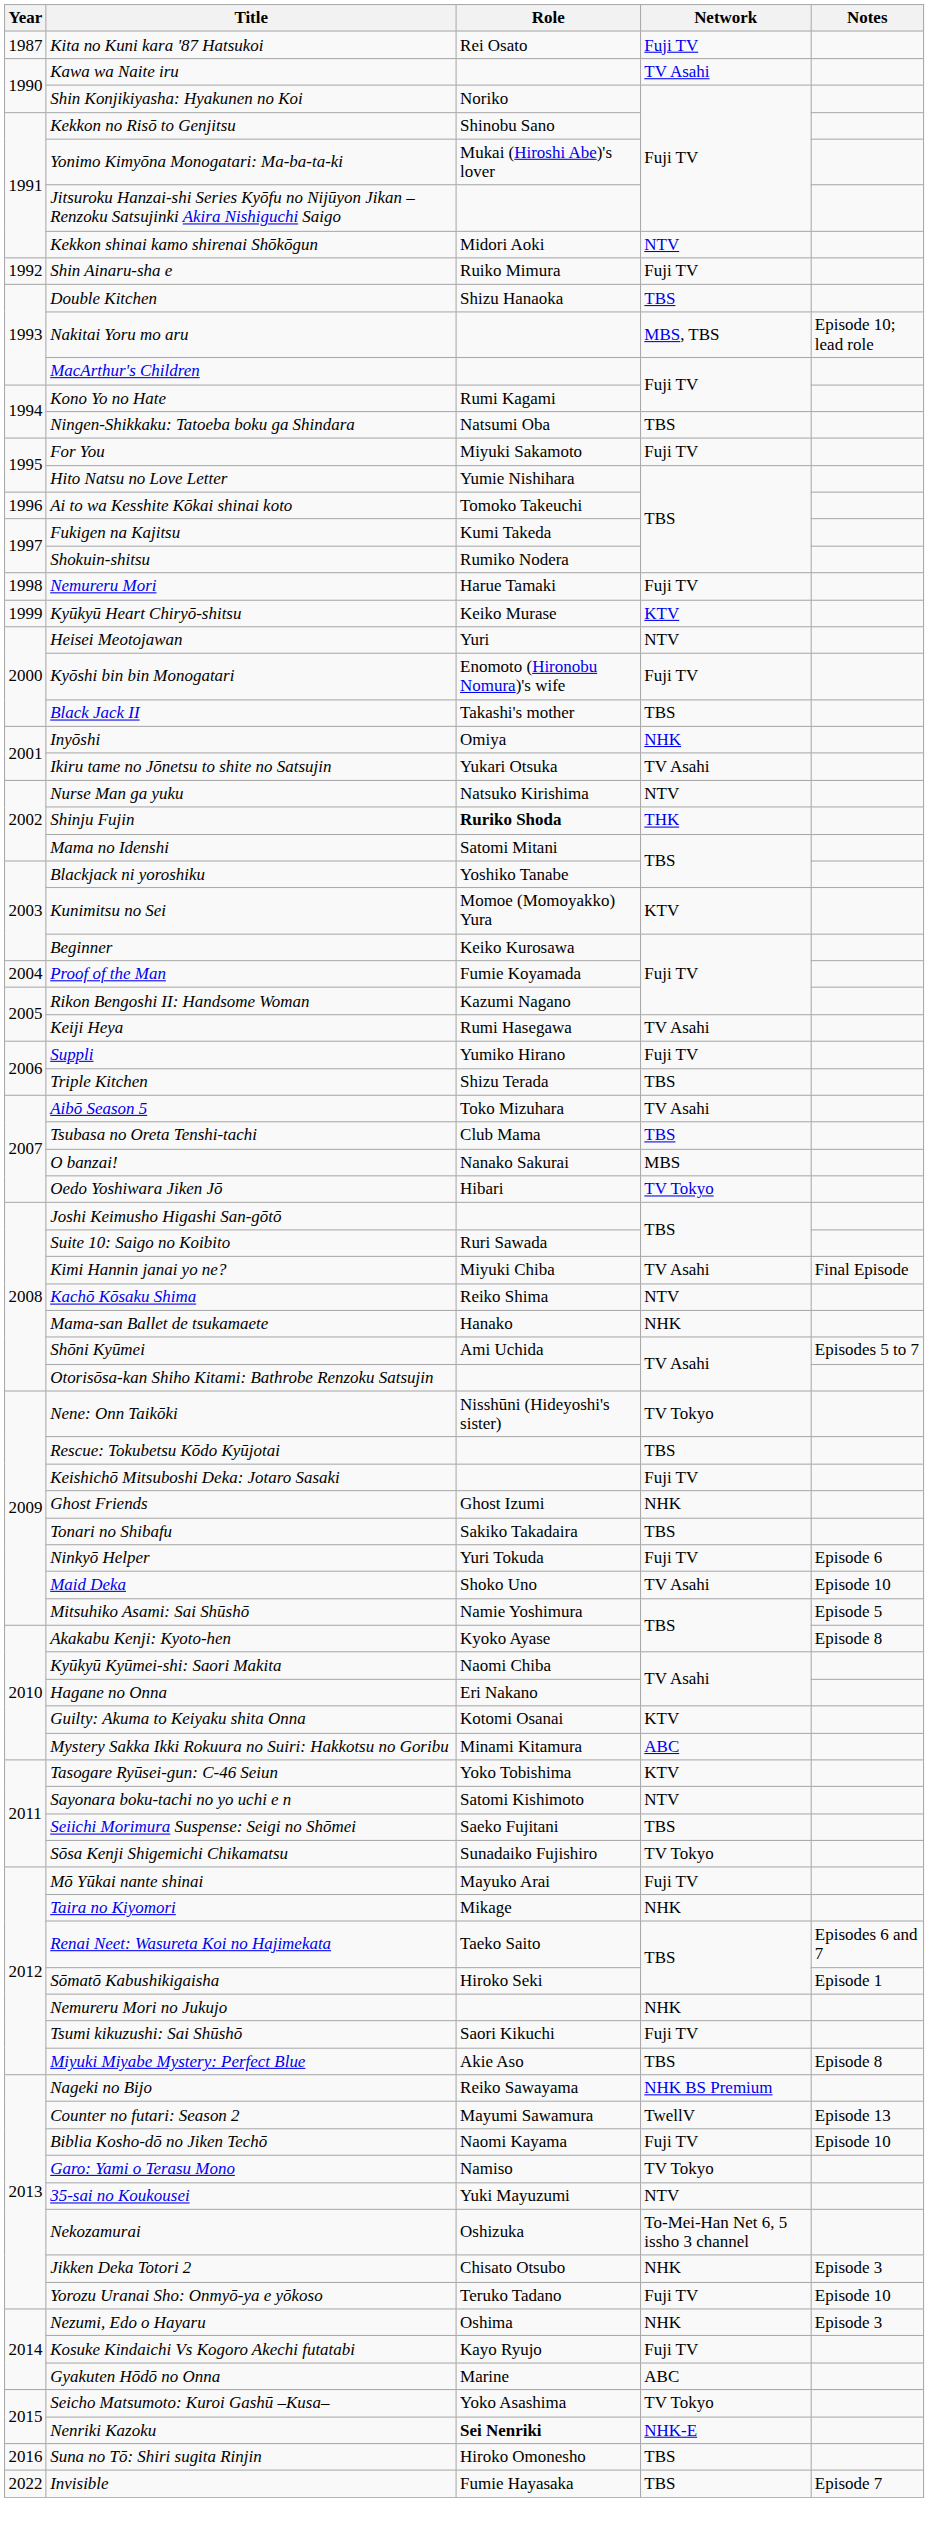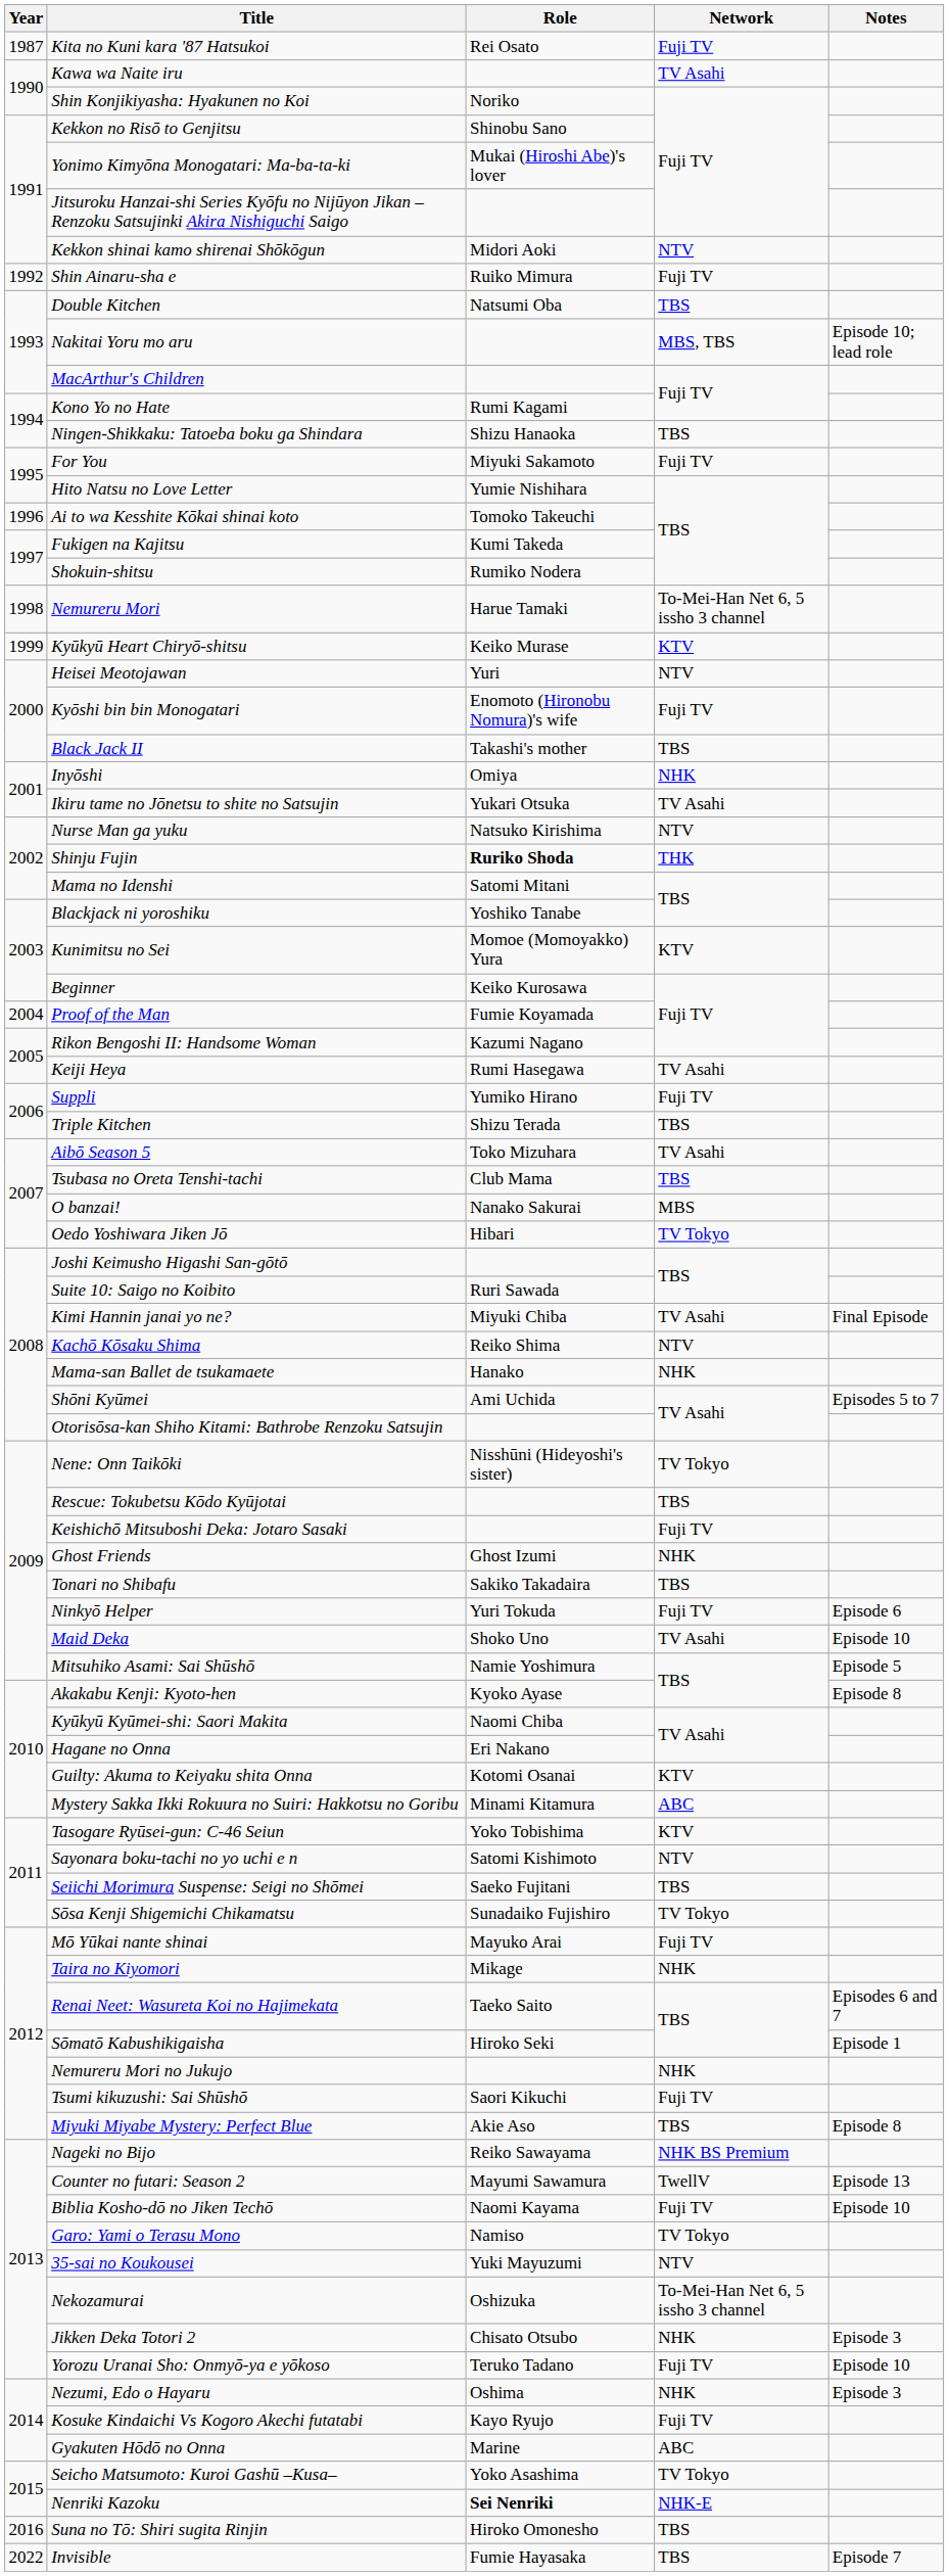Double Kitchen | Role: Shizu Hanaoka -> Natsumi Oba
Ningen-Shikkaku: Tatoeba boku ga Shindara | Role: Natsumi Oba -> Shizu Hanaoka
Nemureru Mori | Network: Fuji TV -> To-Mei-Han Net 6, 5 issho 3 channel
